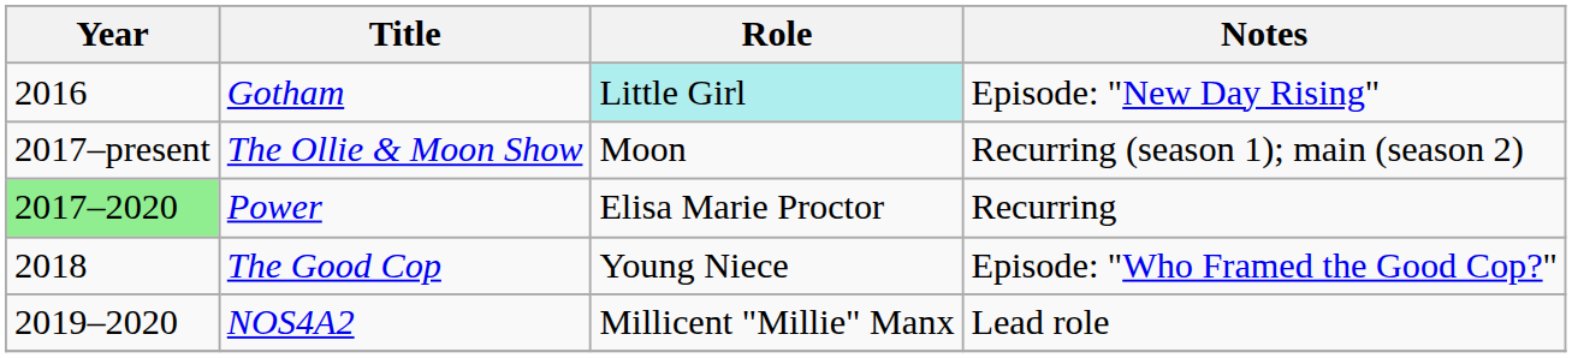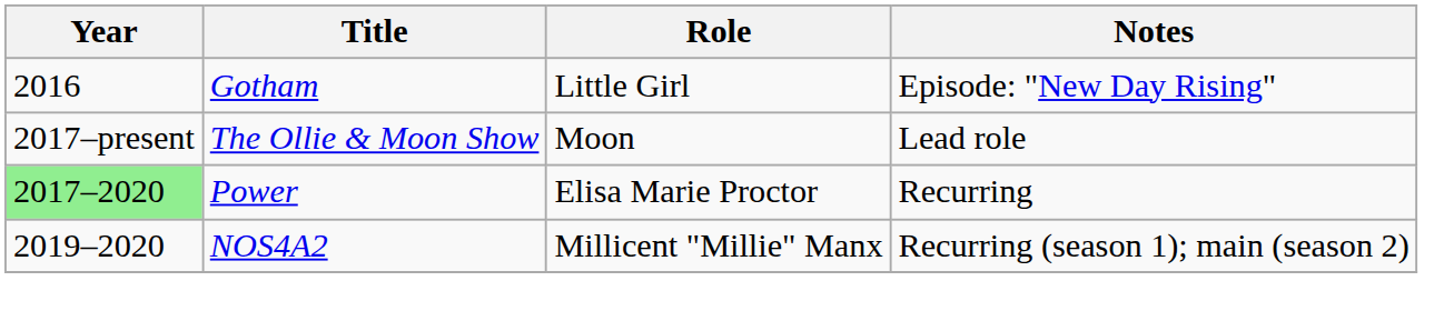Gotham | Role: paleturquoise background -> no background
The Ollie & Moon Show | Notes: Recurring (season 1); main (season 2) -> Lead role
- row: 2018 | The Good Cop | Young Niece | Episode: "Who Framed the Good Cop?"
NOS4A2 | Notes: Lead role -> Recurring (season 1); main (season 2)
